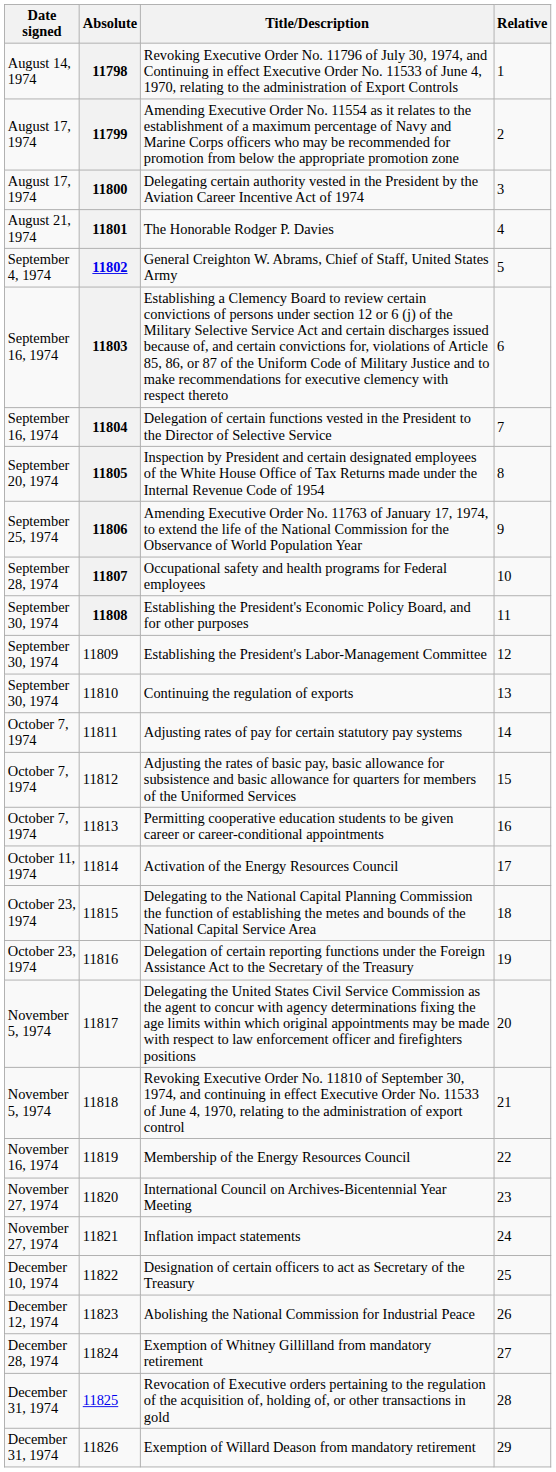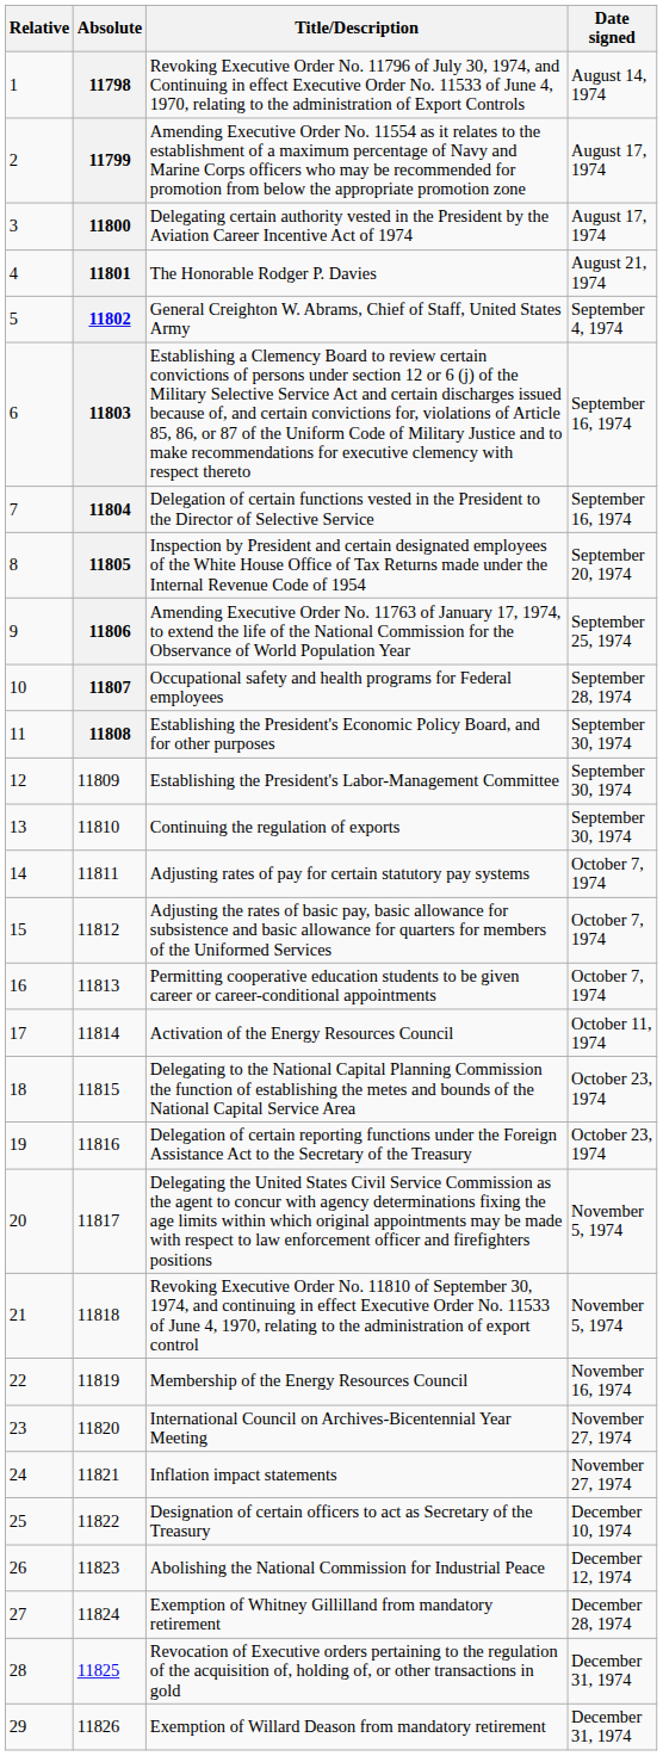columns swapped: Relative <-> Date signed
